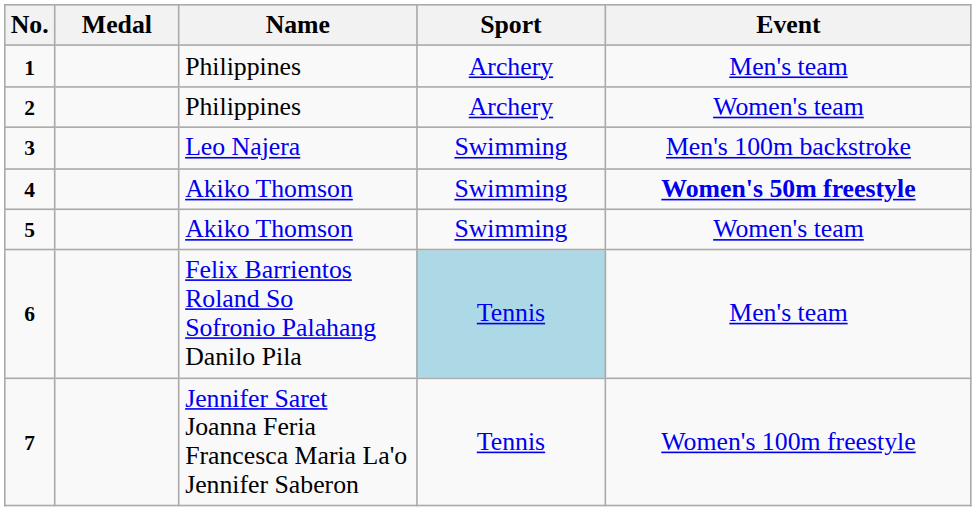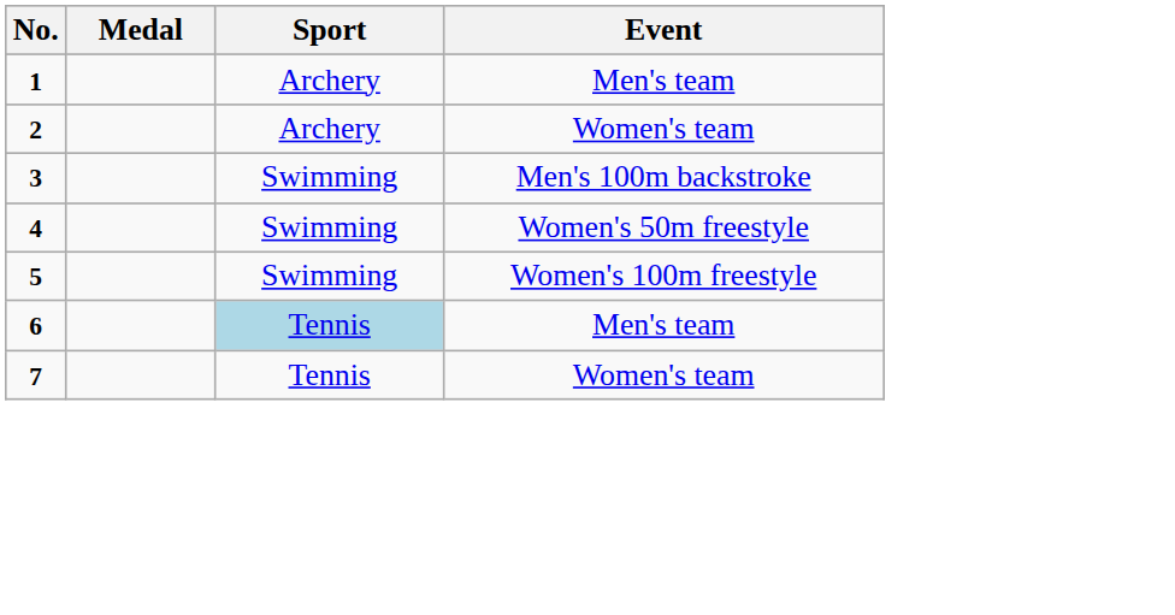- column: Name | Philippines | Philippines | Leo Najera | Akiko Thomson | Akiko Thomson | Felix Barrientos Roland So Sofronio Palahang Danilo Pila | Jennifer Saret Joanna Feria Francesca Maria La'o Jennifer Saberon
4 | Event: bold -> normal
5 | Event: Women's team -> Women's 100m freestyle
7 | Event: Women's 100m freestyle -> Women's team
